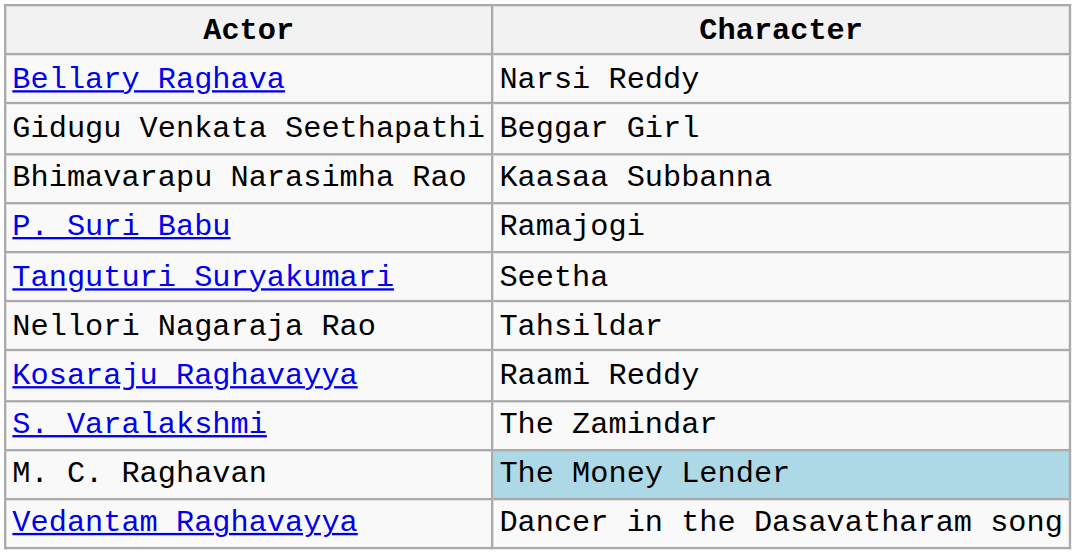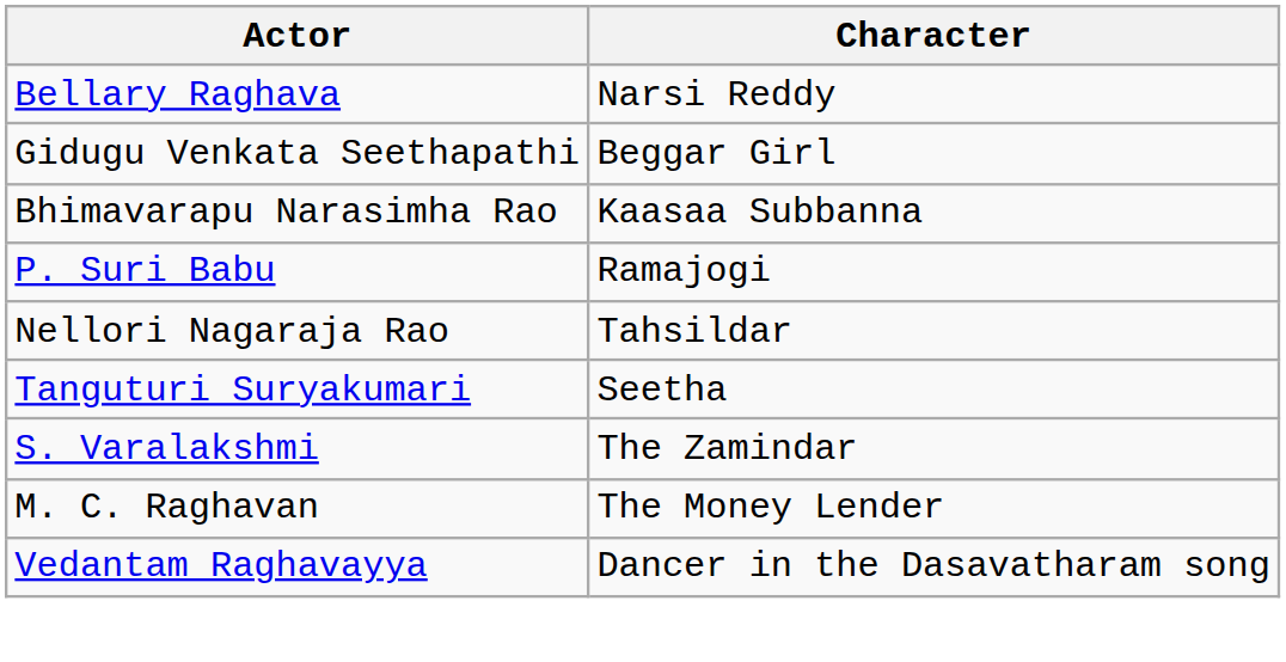rows swapped: Tanguturi Suryakumari <-> Nellori Nagaraja Rao
- row: Kosaraju Raghavayya | Raami Reddy
M. C. Raghavan | Character: lightblue background -> no background
